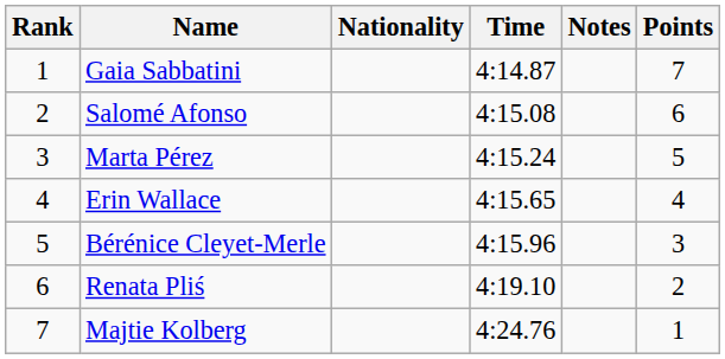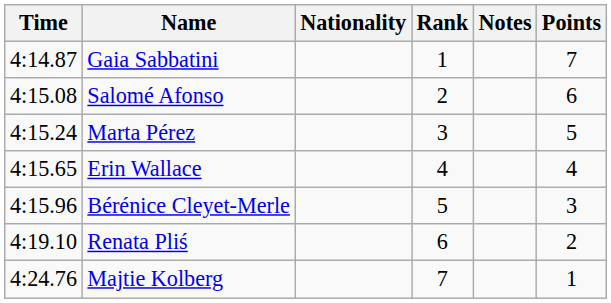columns swapped: Rank <-> Time
